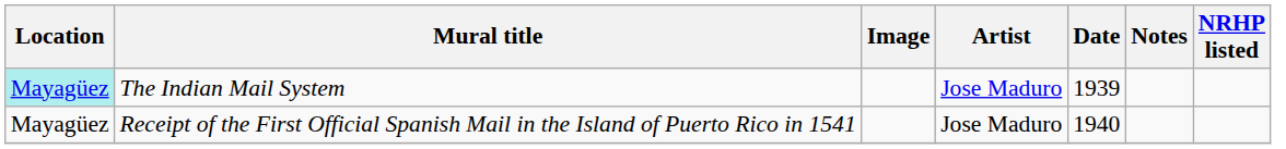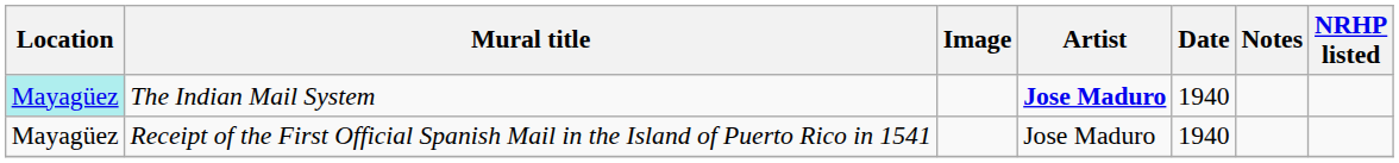The Indian Mail System | Artist: normal -> bold
The Indian Mail System | Date: 1939 -> 1940
